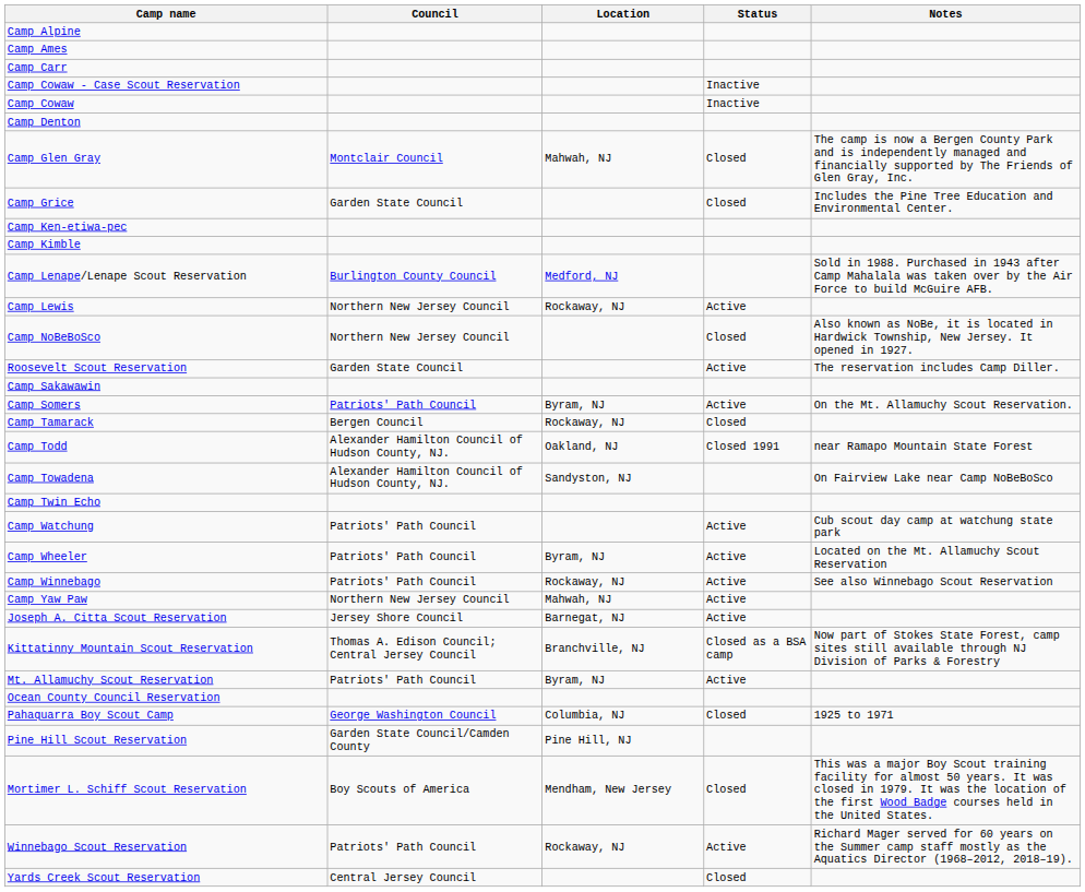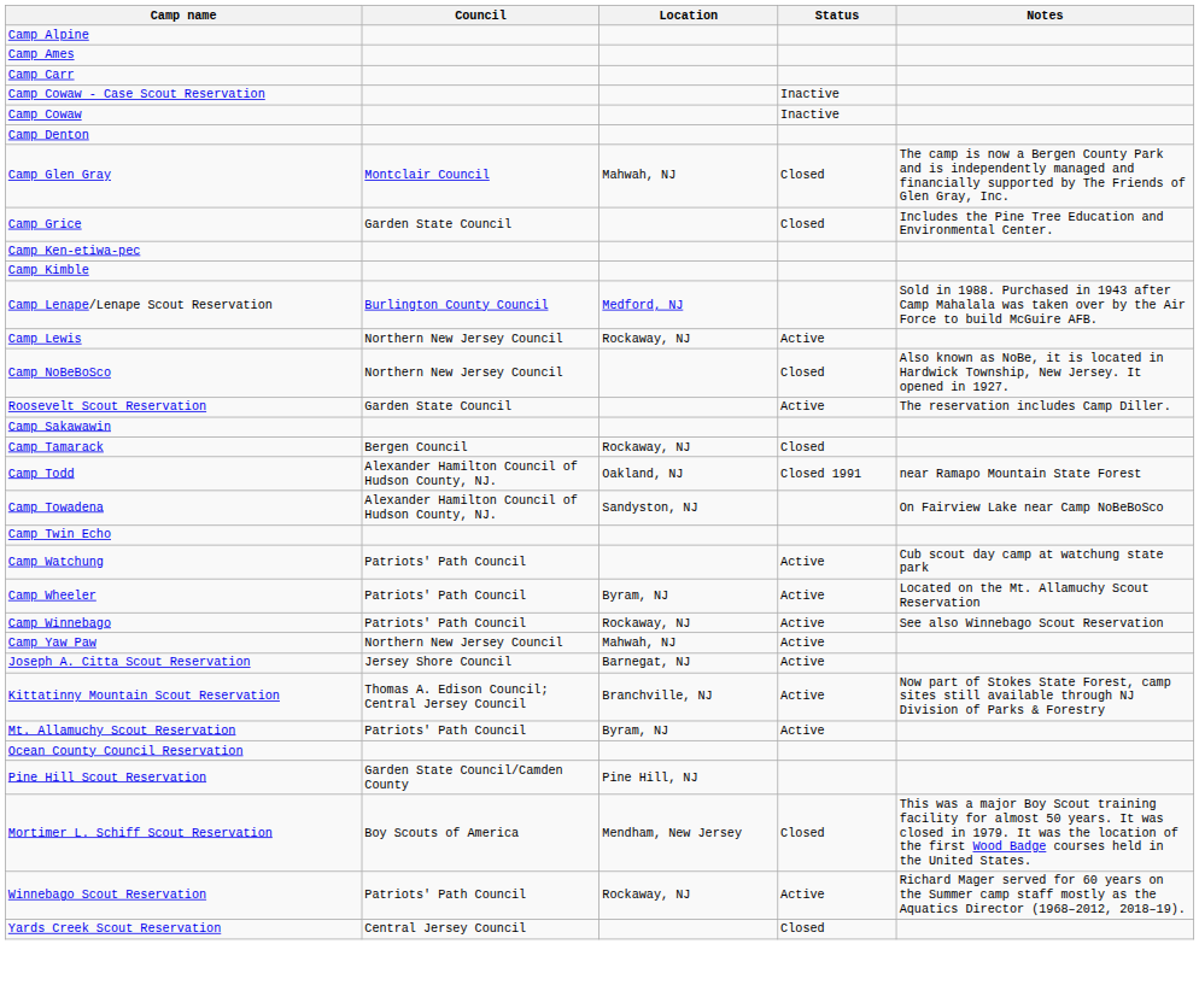- row: Camp Somers | Patriots' Path Council | Byram, NJ | Active | On the Mt. Allamuchy Scout Reservation.
Kittatinny Mountain Scout Reservation | Status: Closed as a BSA camp -> Active
- row: Pahaquarra Boy Scout Camp | George Washington Council | Columbia, NJ | Closed | 1925 to 1971
